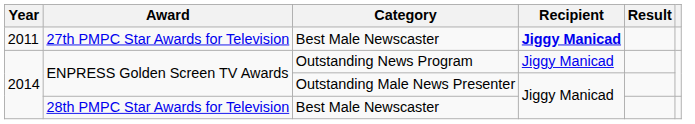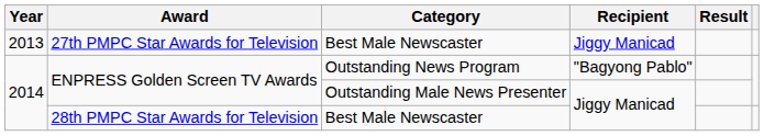27th PMPC Star Awards for Television | Year: 2011 -> 2013
27th PMPC Star Awards for Television | Recipient: bold -> normal
ENPRESS Golden Screen TV Awards / Outstanding News Program | Recipient: Jiggy Manicad -> "Bagyong Pablo"
